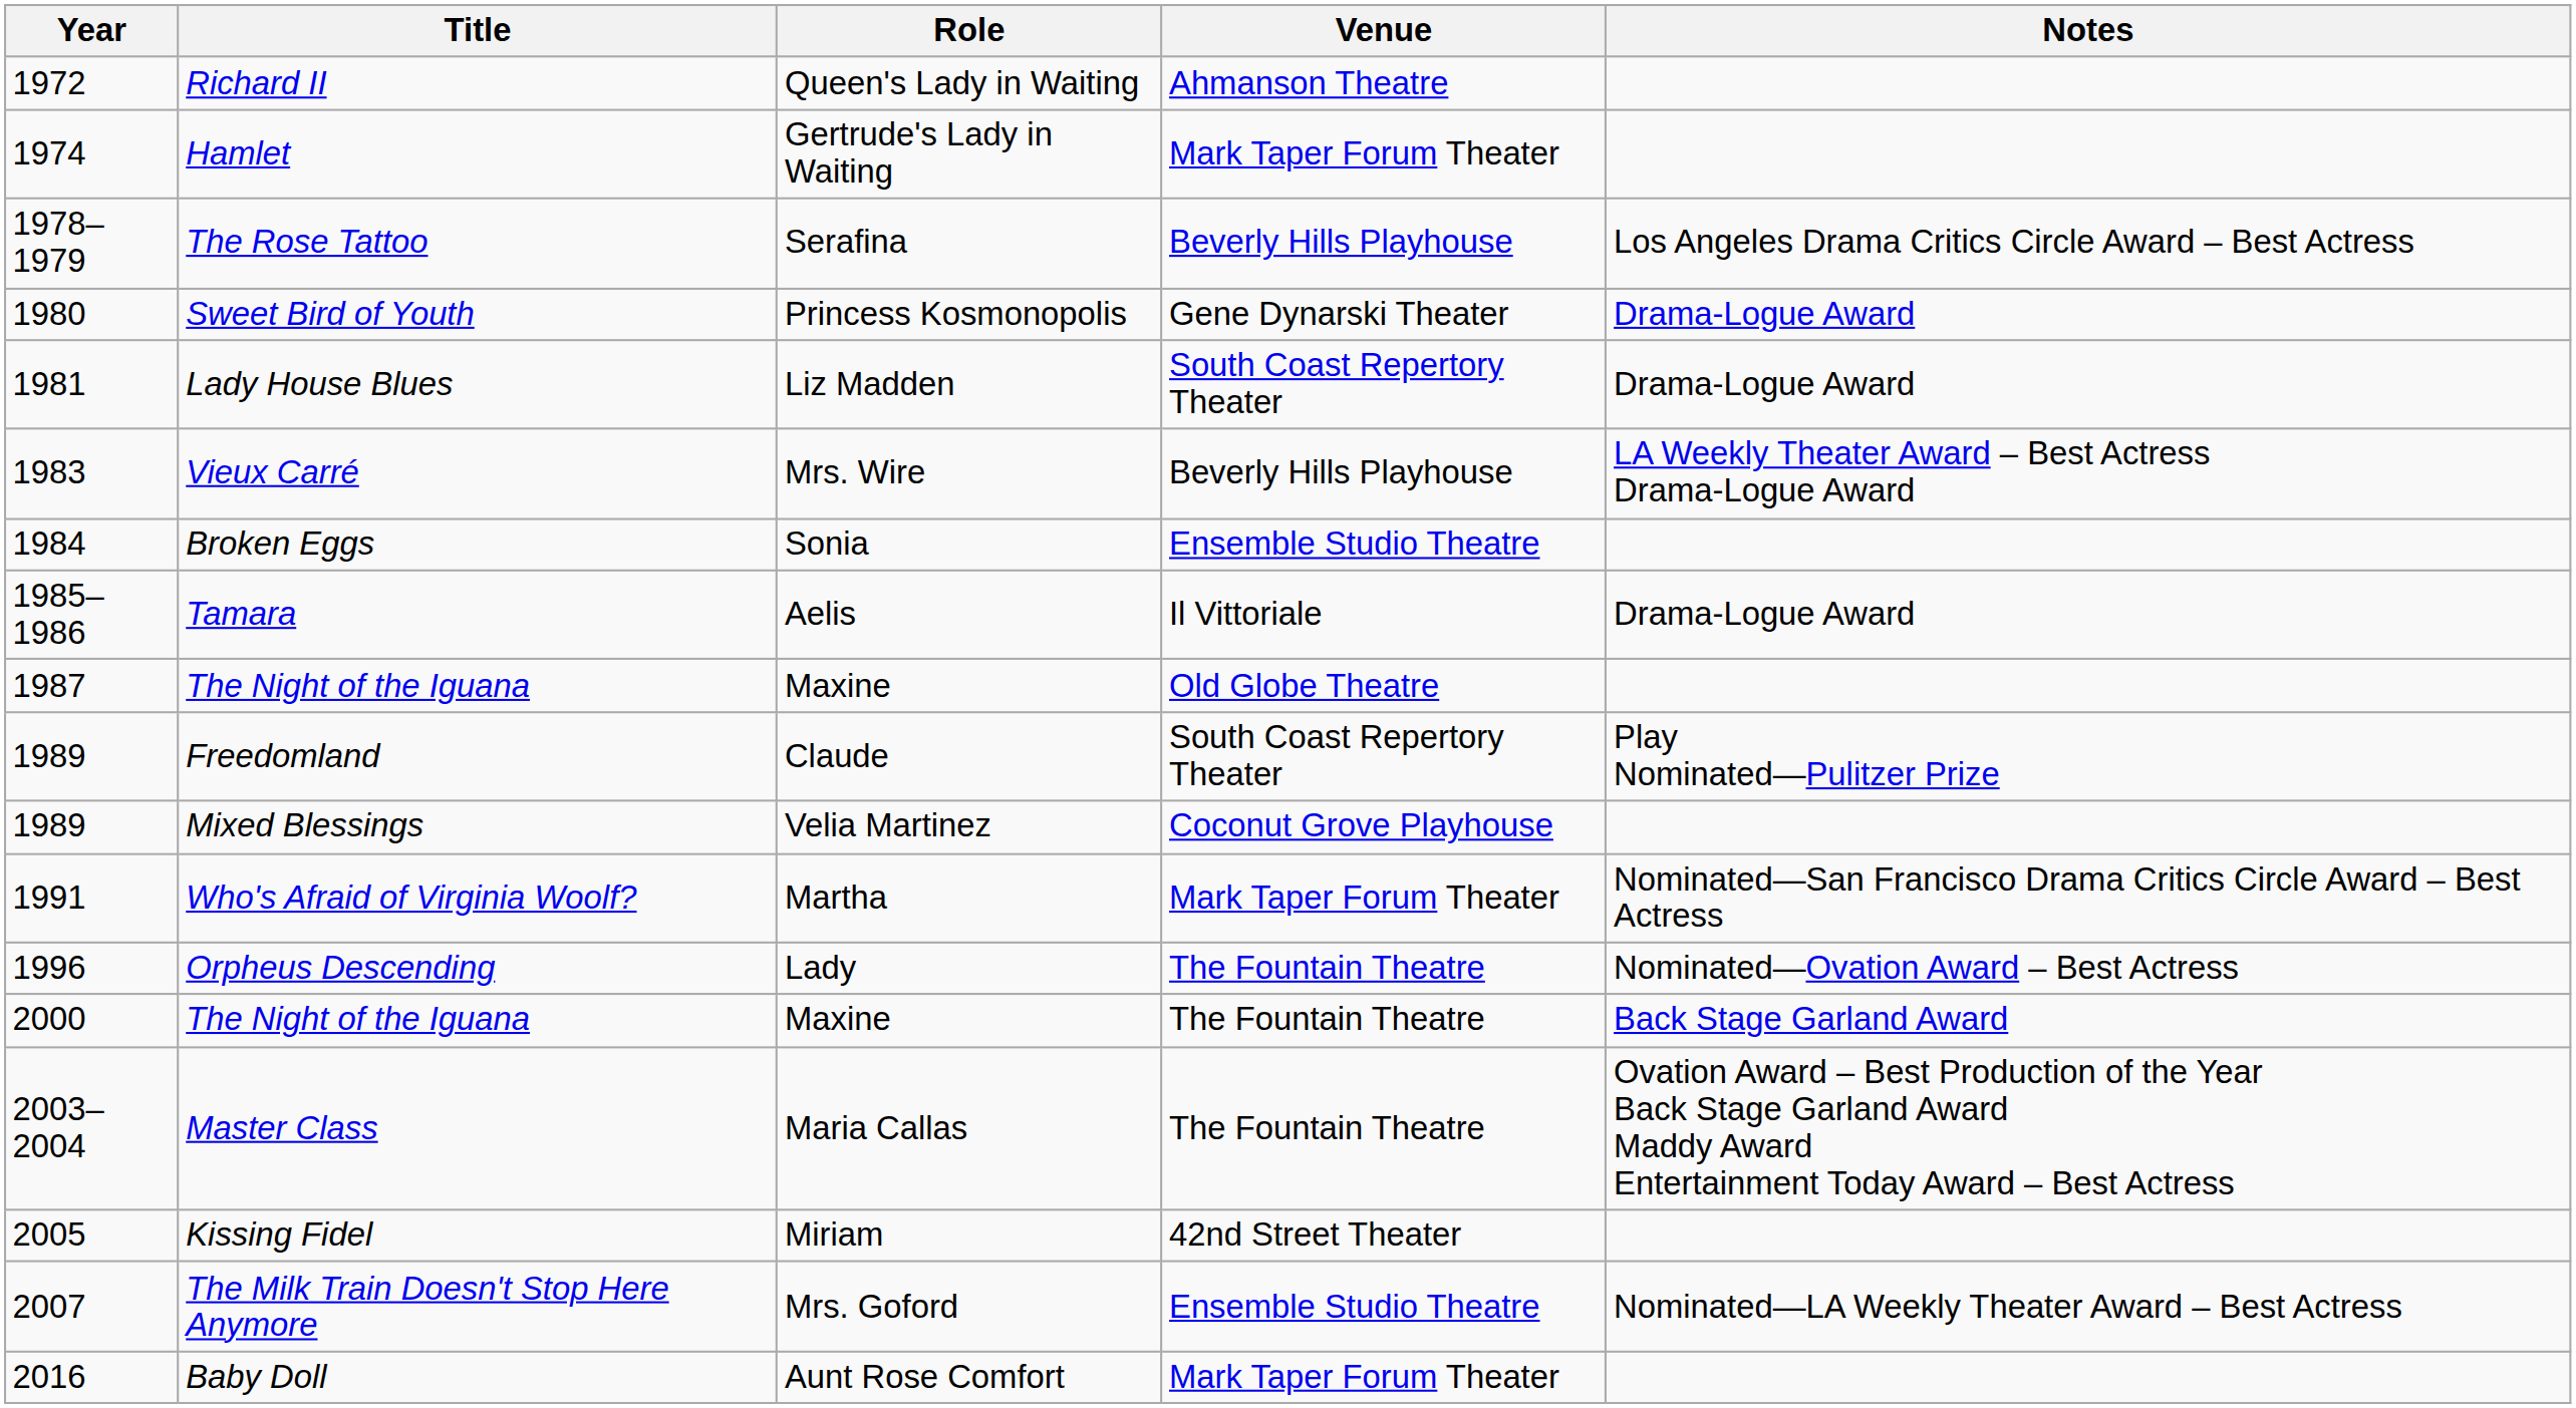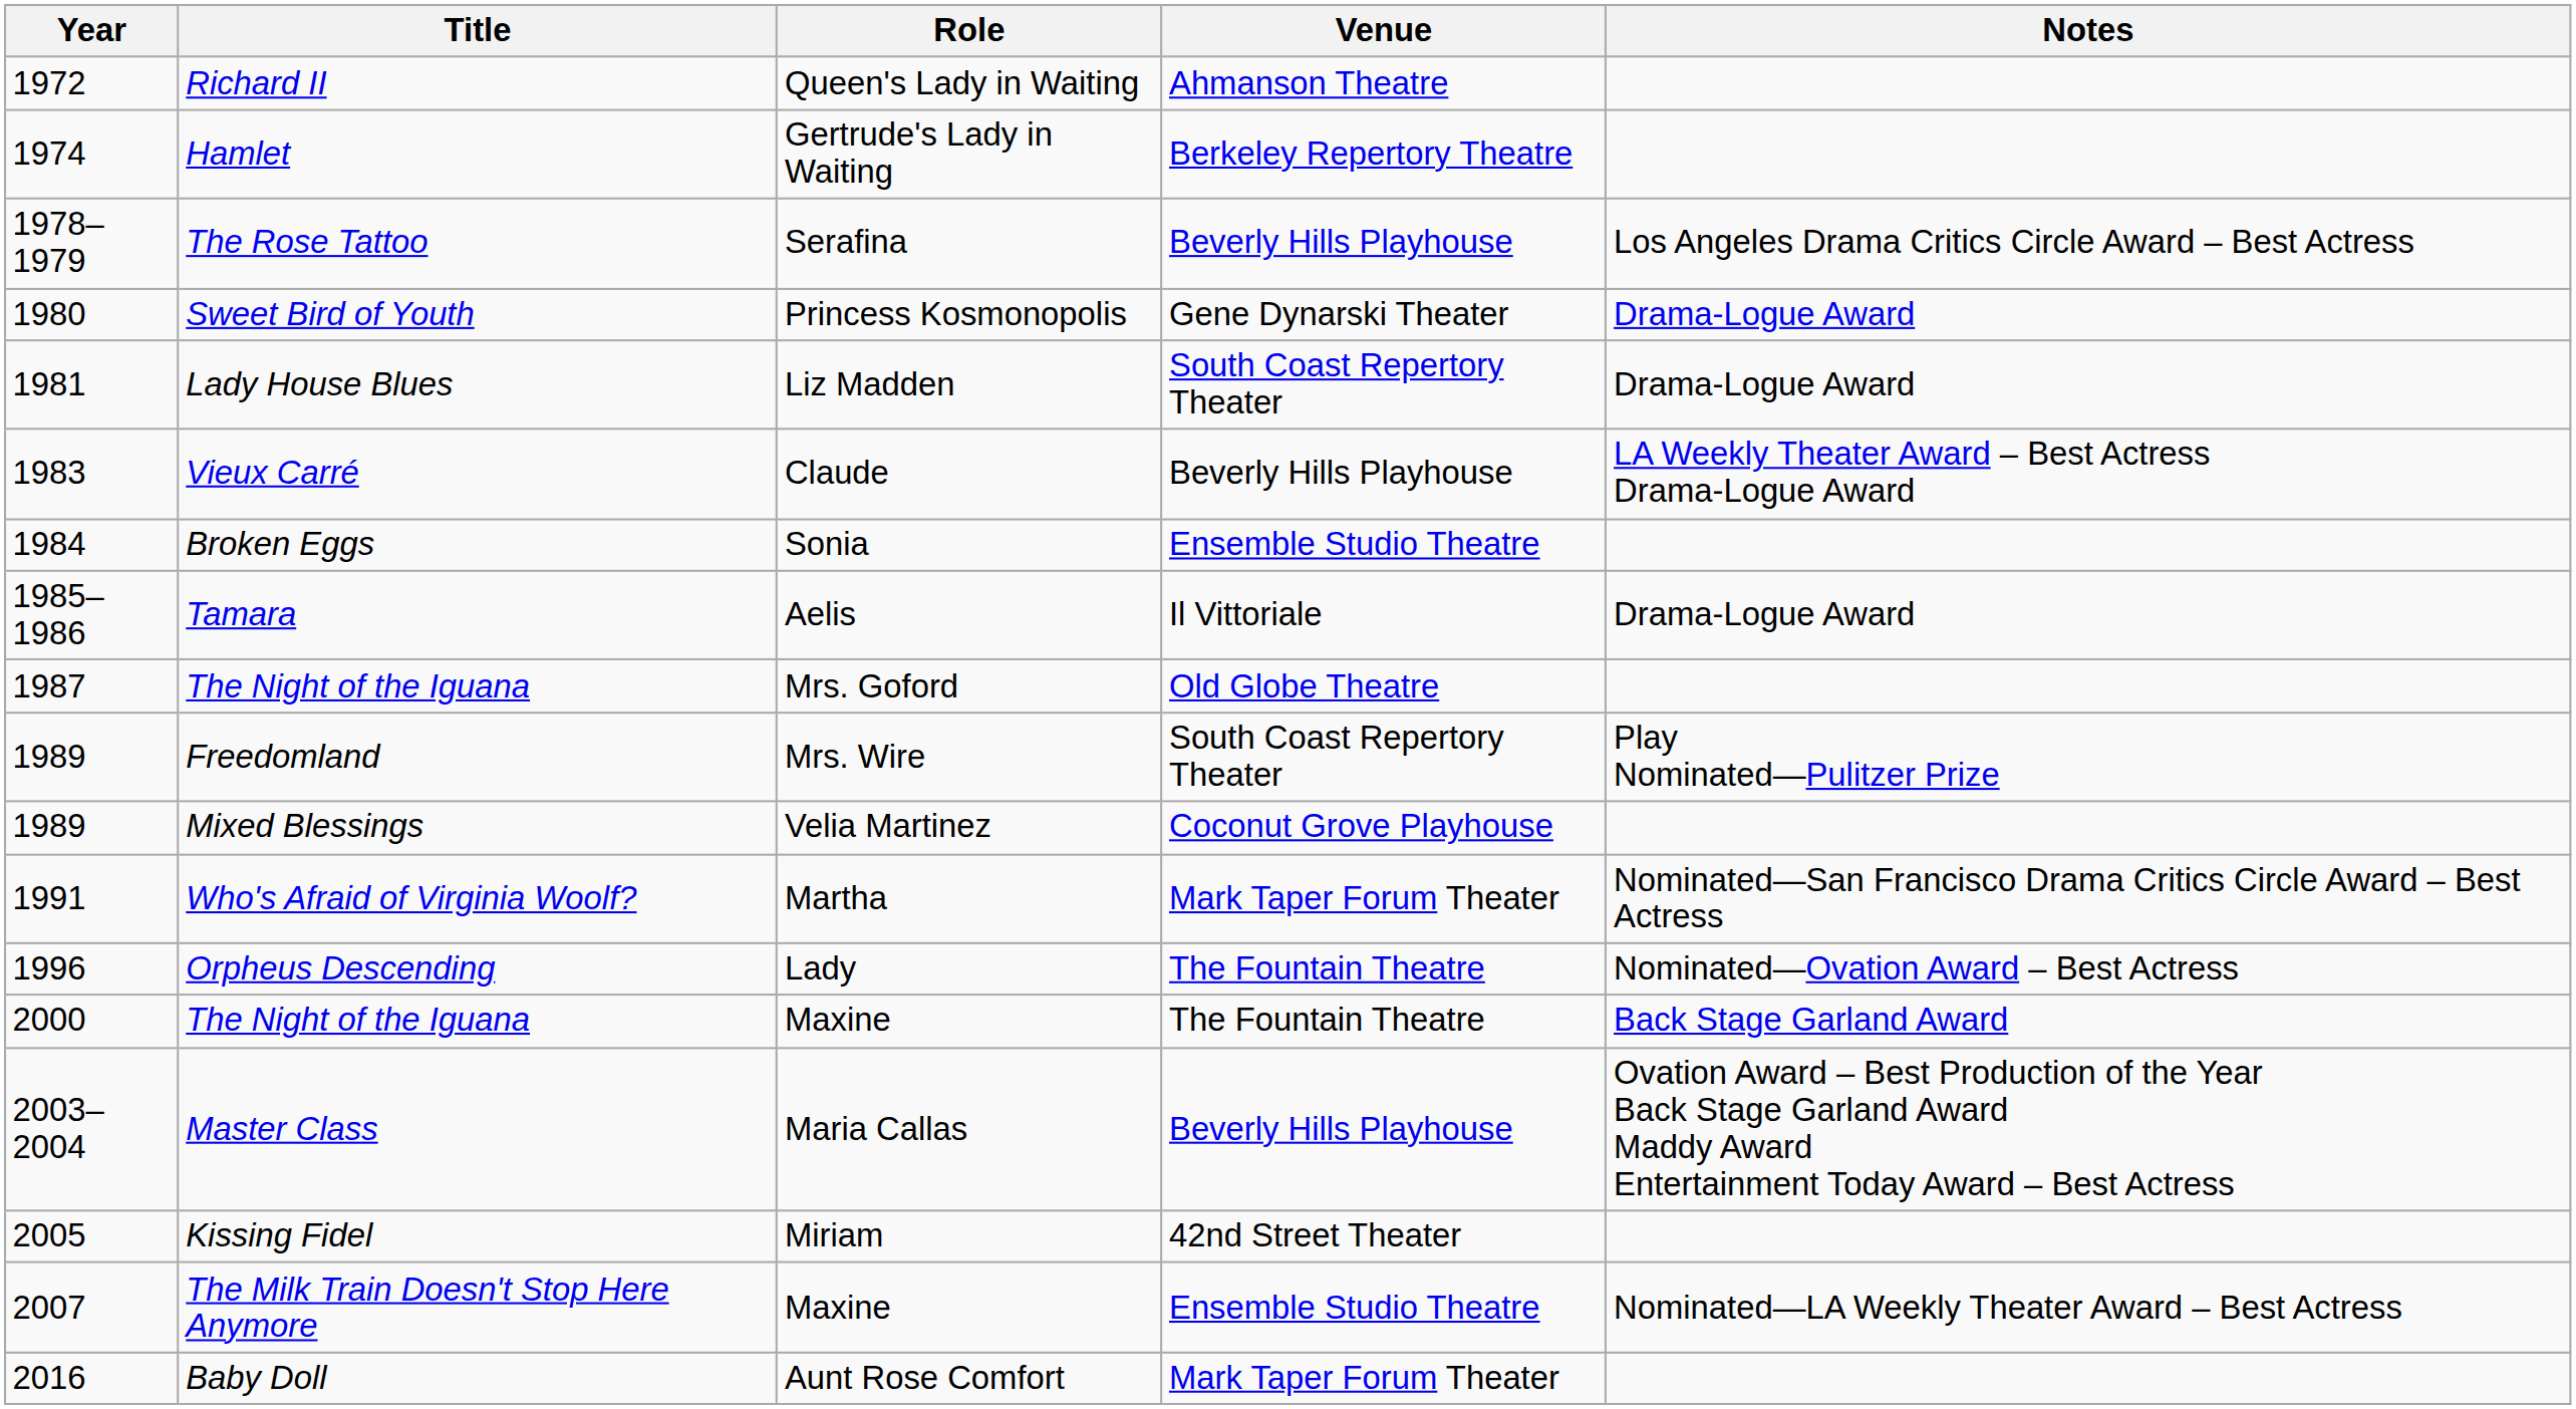Hamlet | Venue: Mark Taper Forum Theater -> Berkeley Repertory Theatre
Vieux Carré | Role: Mrs. Wire -> Claude
1987 / The Night of the Iguana | Role: Maxine -> Mrs. Goford
Freedomland | Role: Claude -> Mrs. Wire
Master Class | Venue: The Fountain Theatre -> Beverly Hills Playhouse
The Milk Train Doesn't Stop Here Anymore | Role: Mrs. Goford -> Maxine
